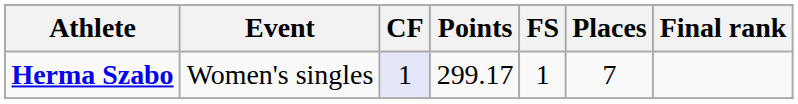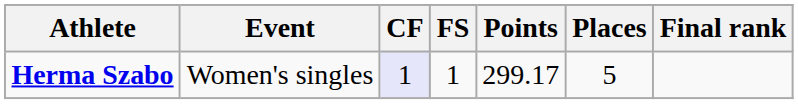columns swapped: FS <-> Points
Herma Szabo | Places: 7 -> 5
